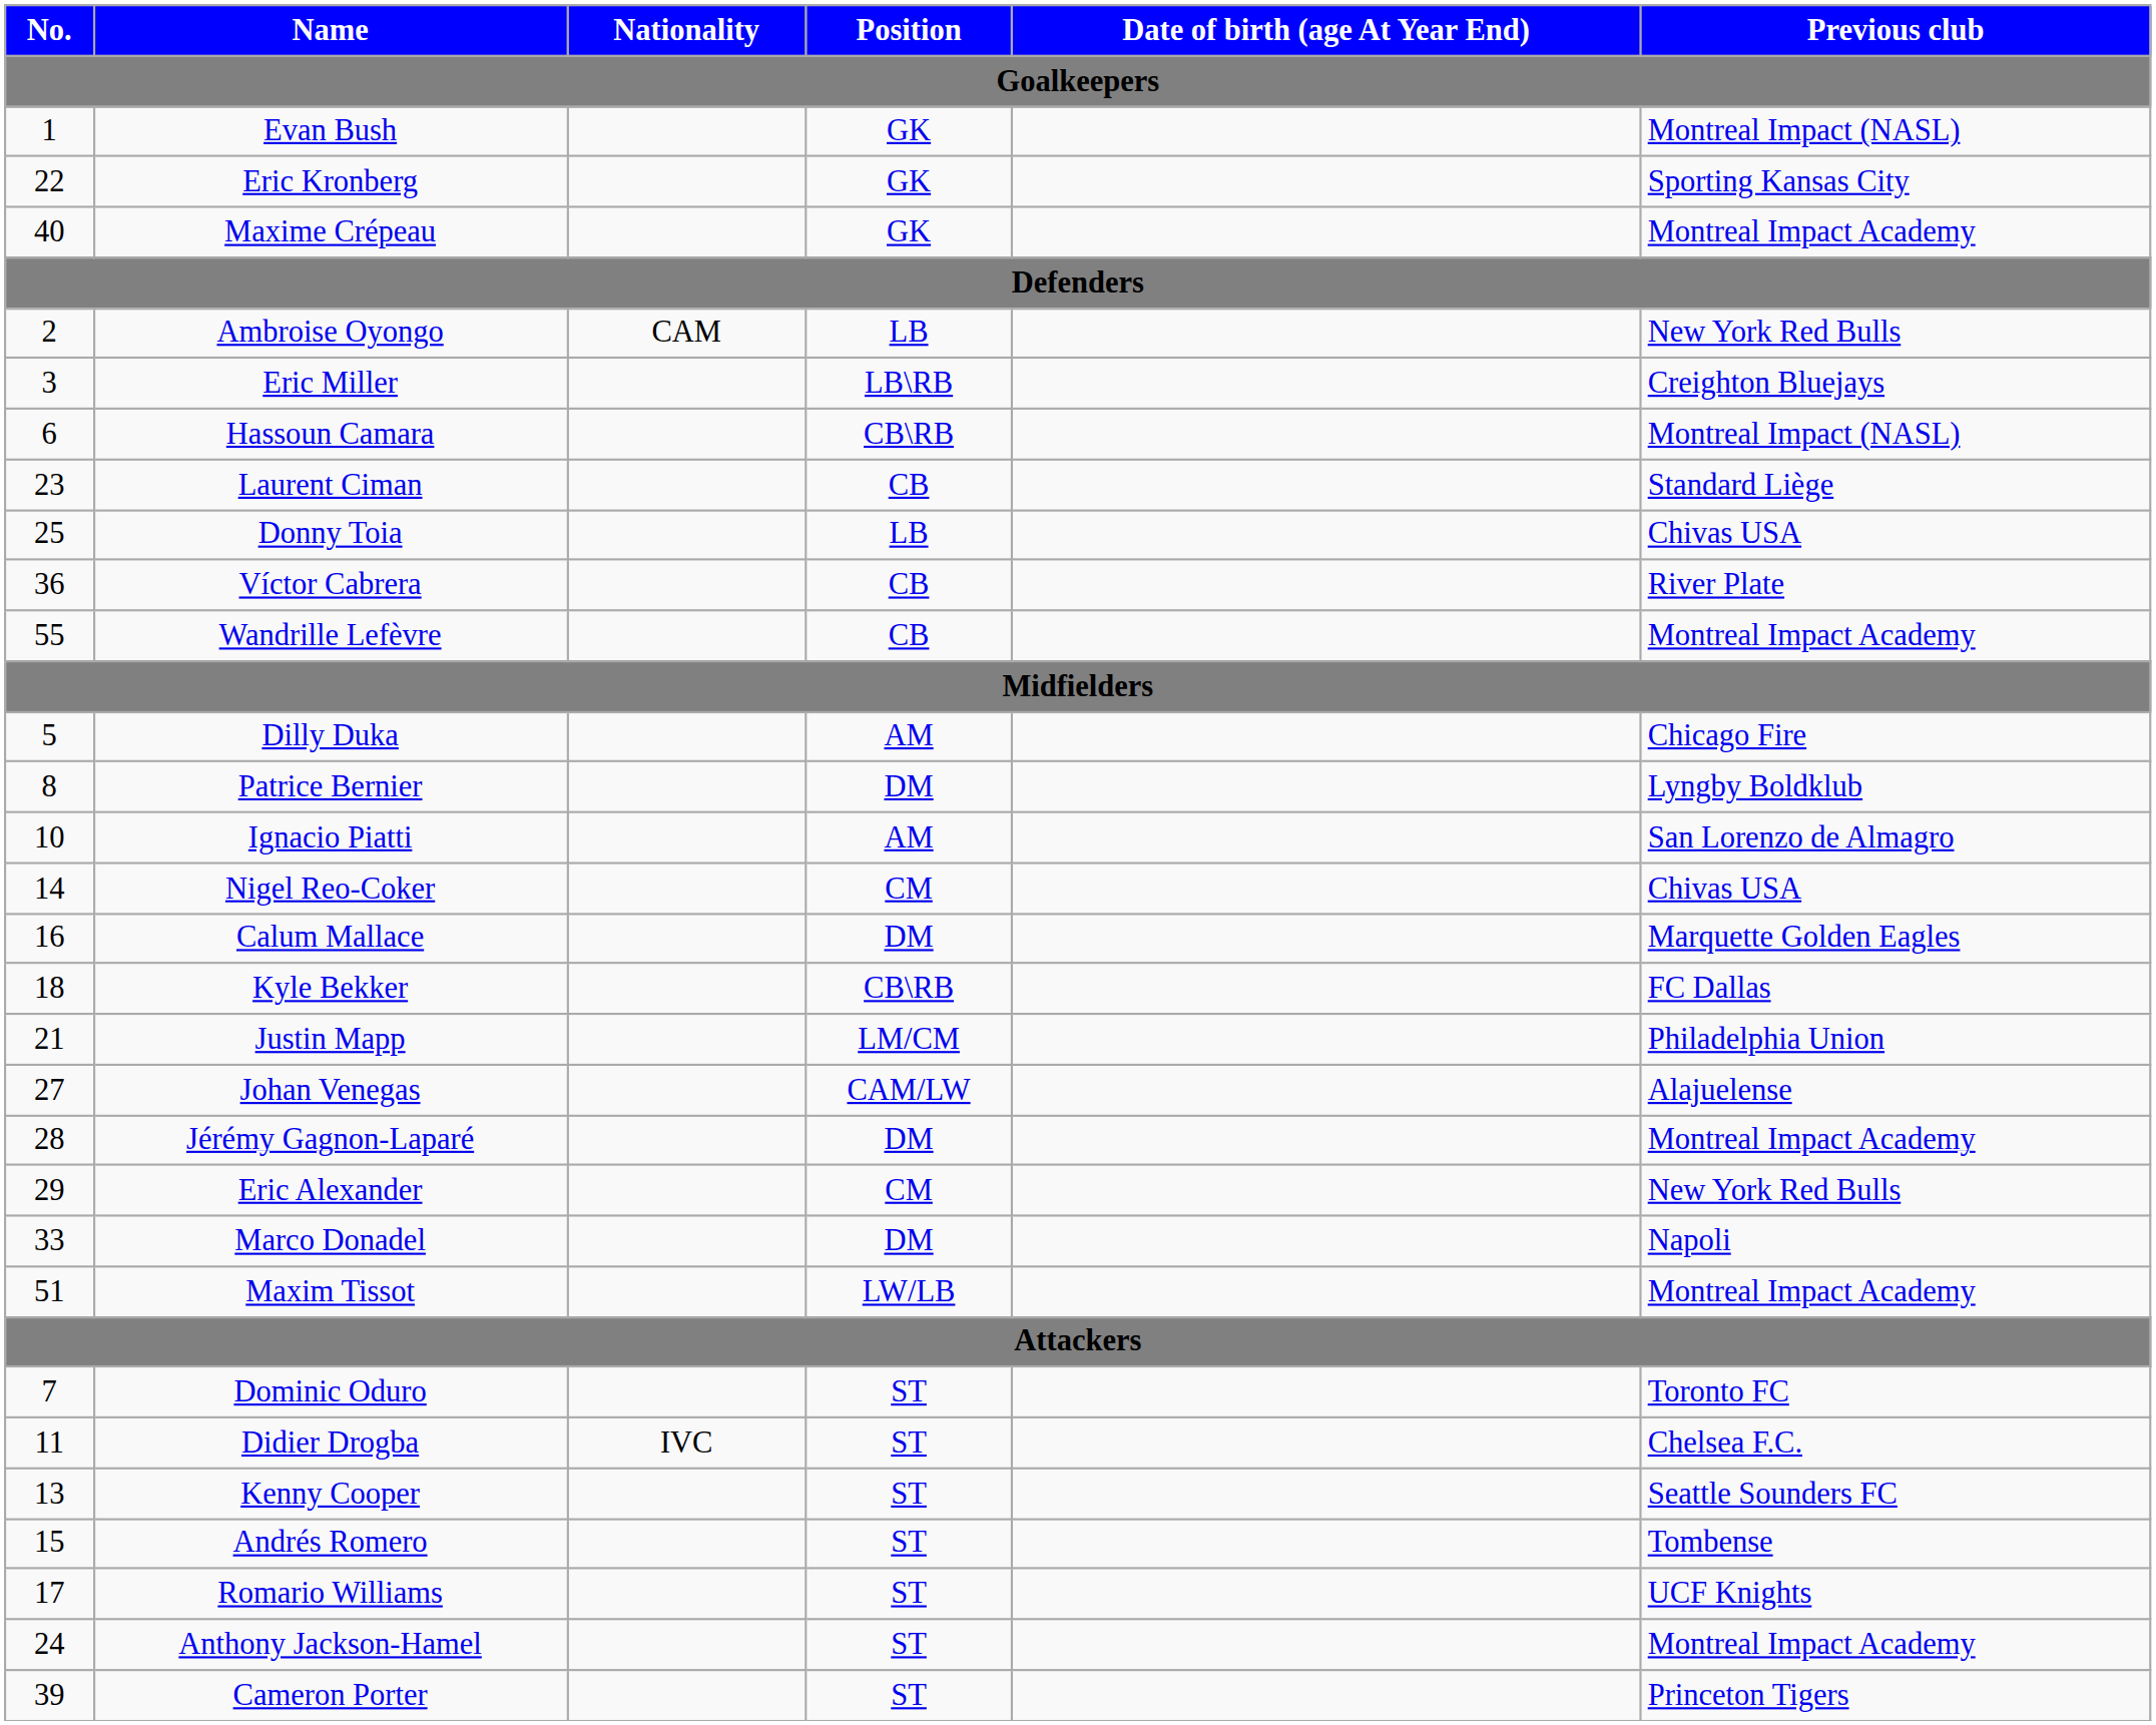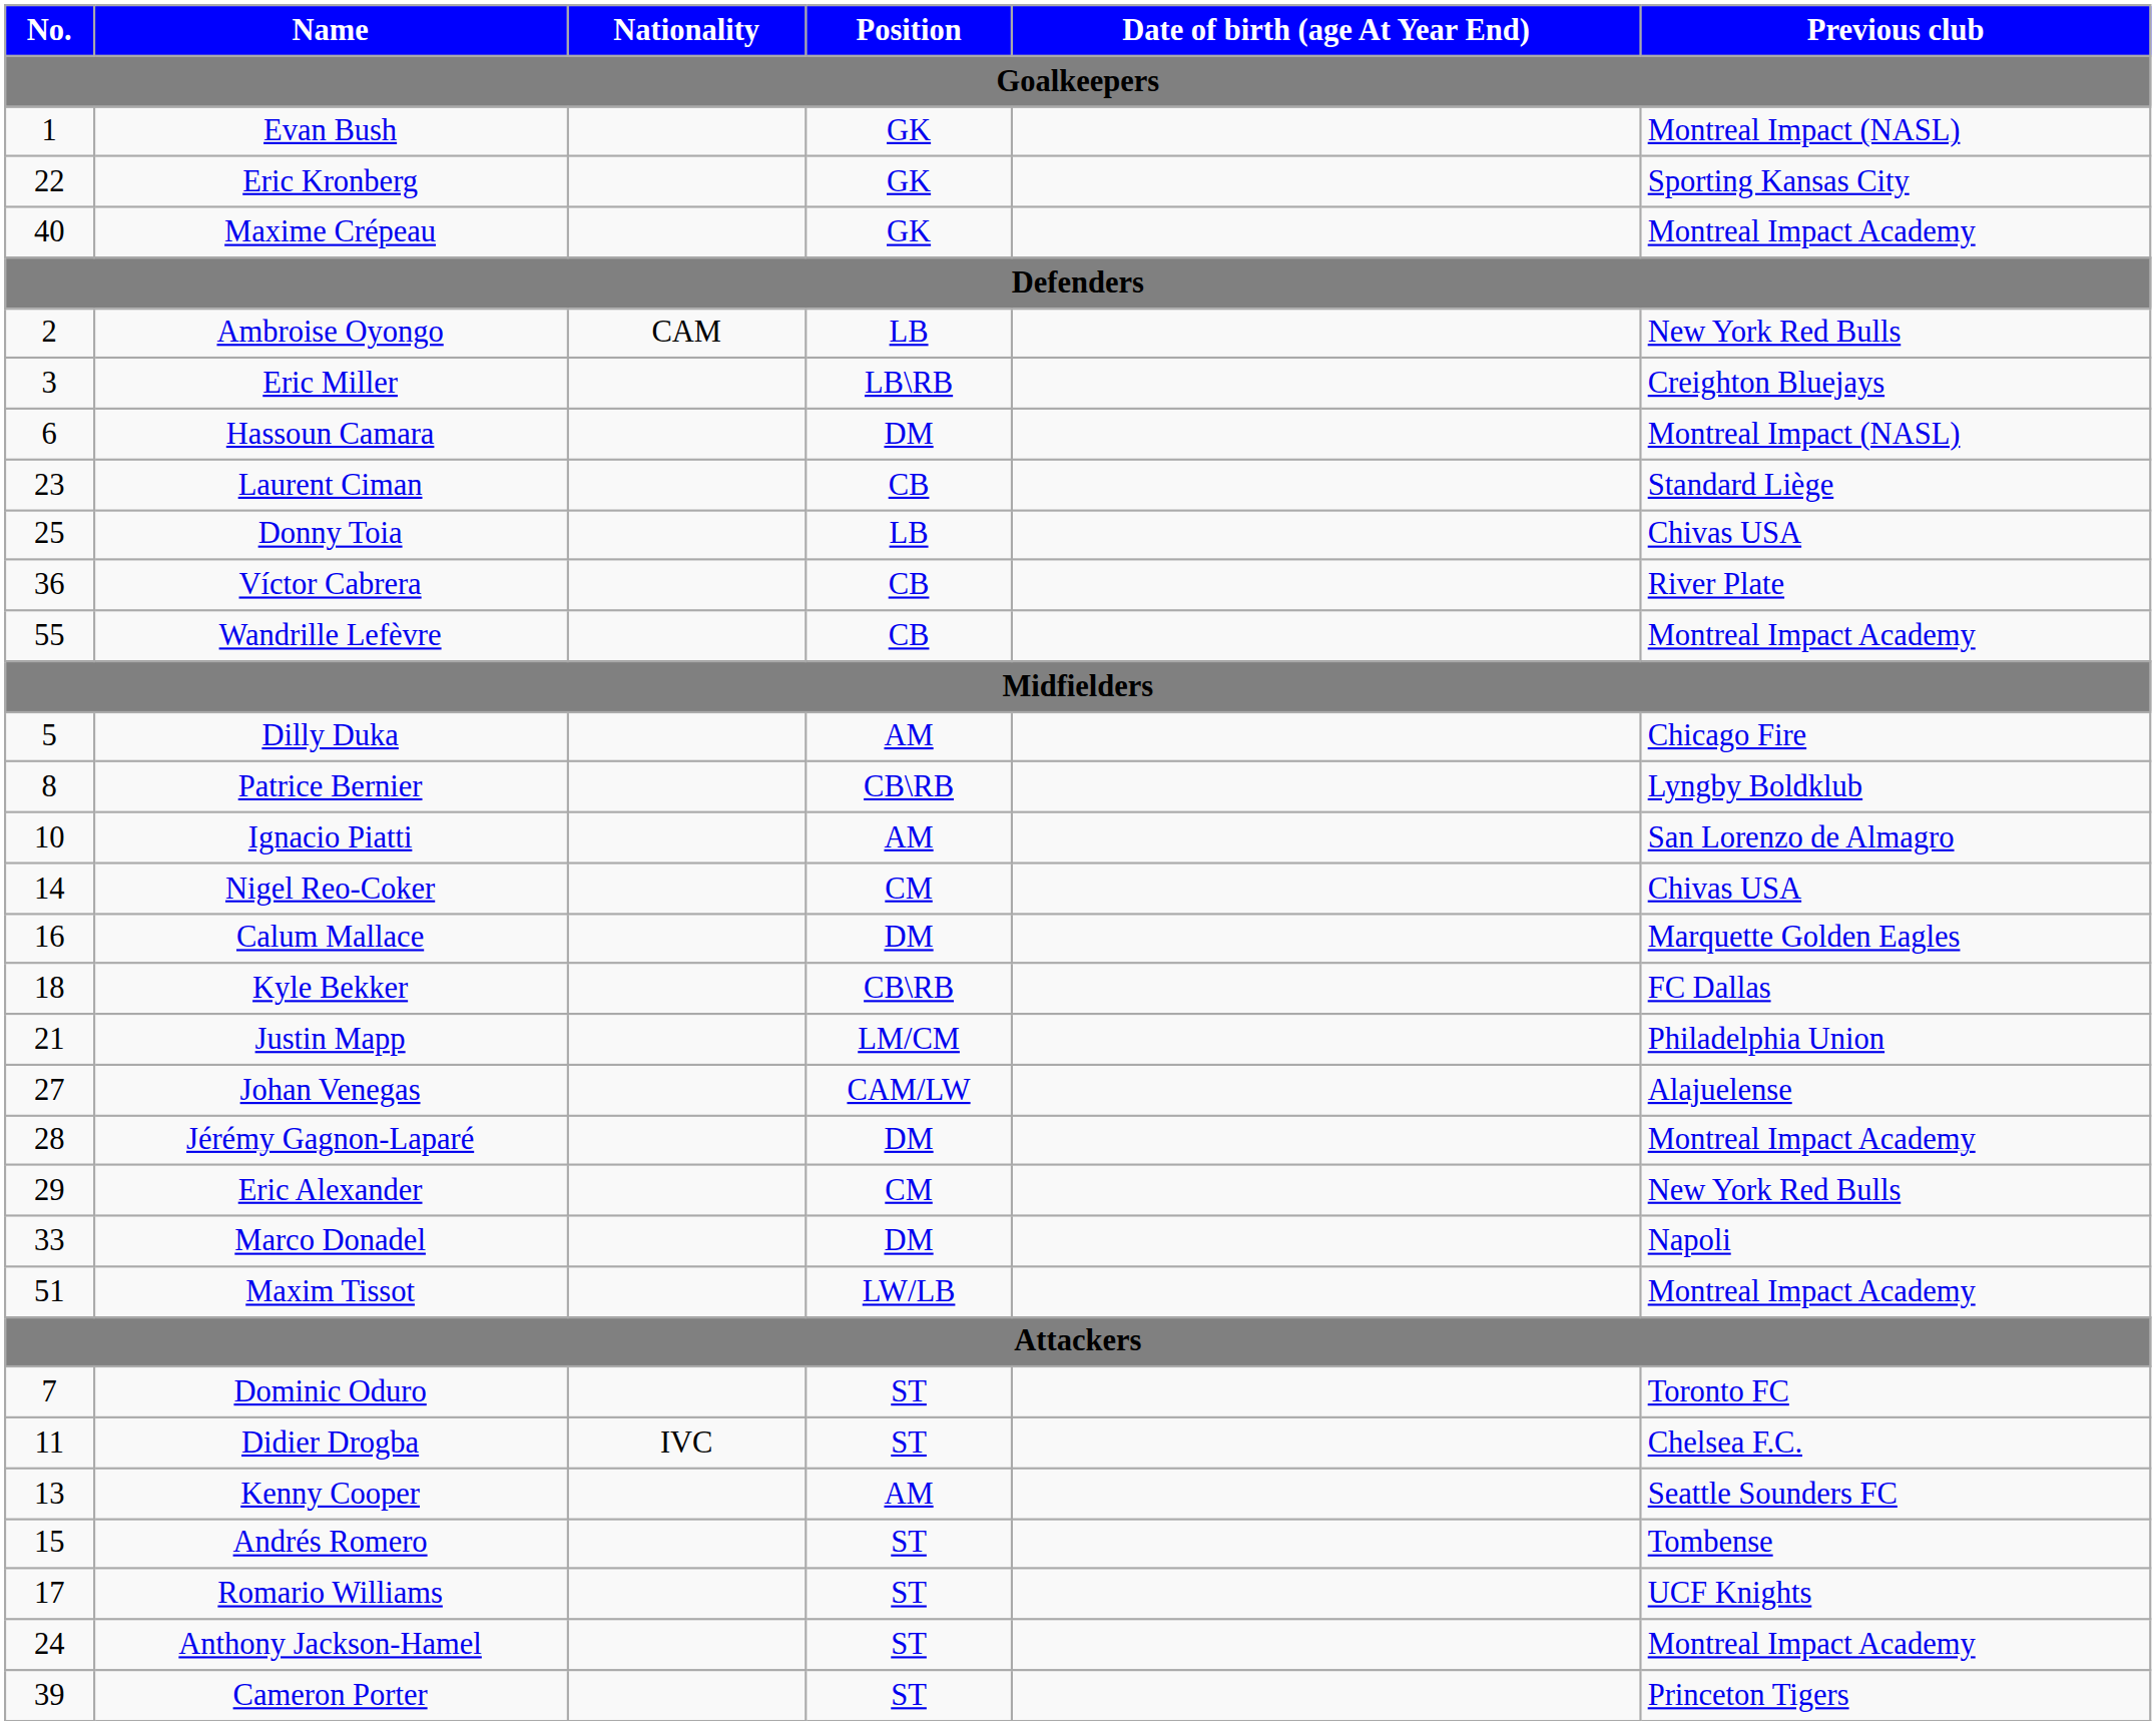Hassoun Camara | Position: CB\RB -> DM
Patrice Bernier | Position: DM -> CB\RB
Kenny Cooper | Position: ST -> AM
